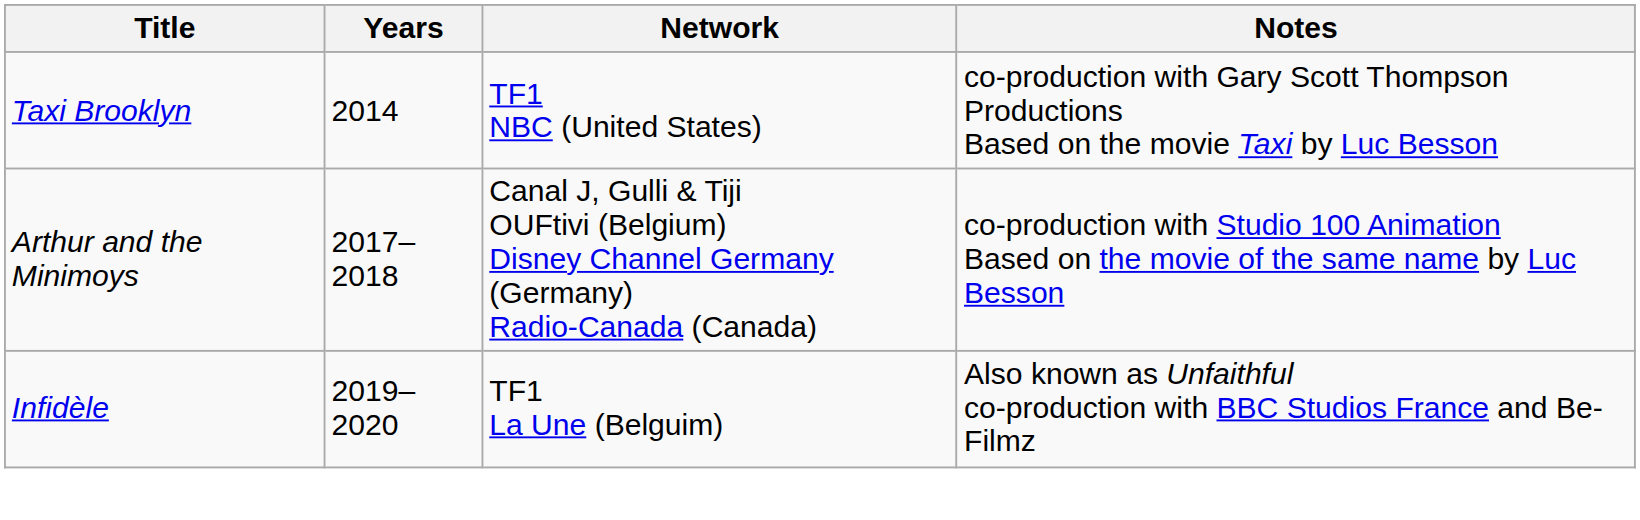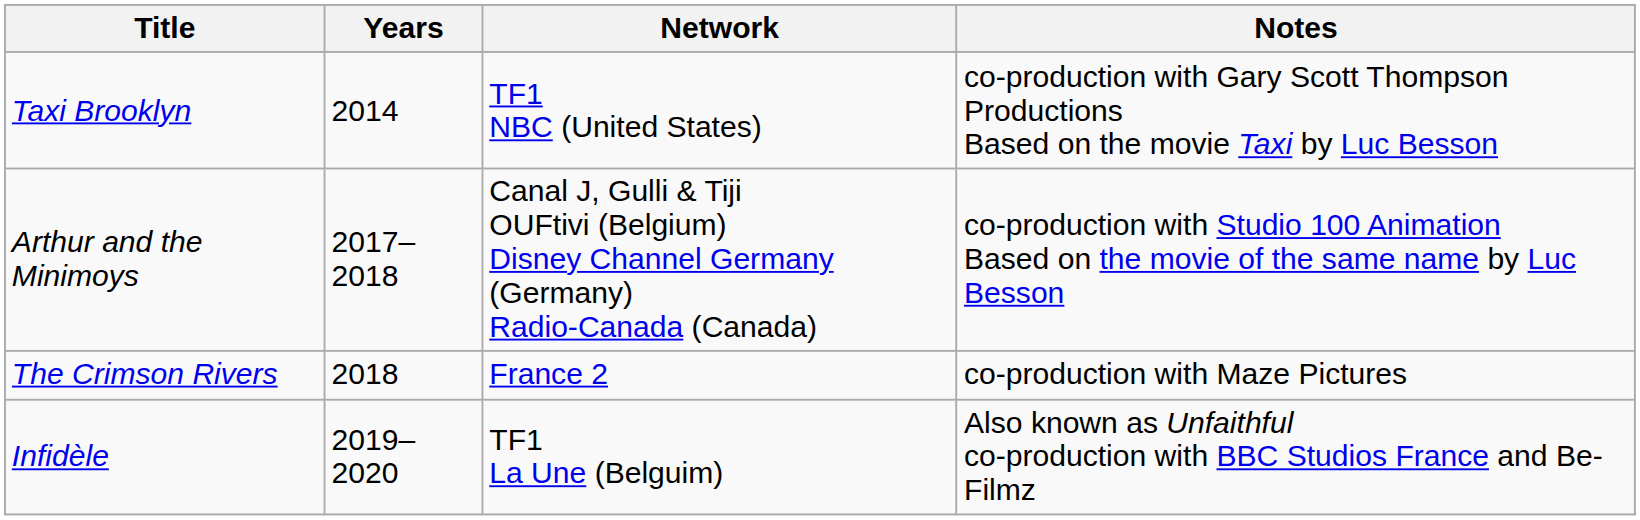+ row: The Crimson Rivers | 2018 | France 2 | co-production with Maze Pictures
